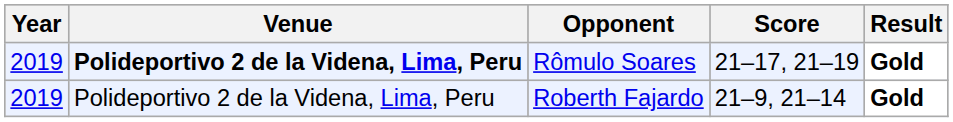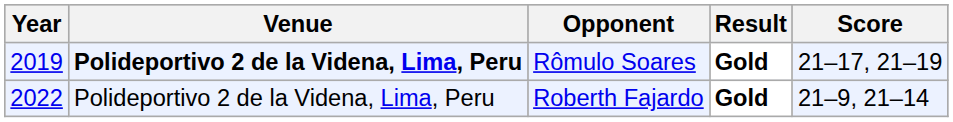columns swapped: Score <-> Result
Roberth Fajardo | Year: 2019 -> 2022
